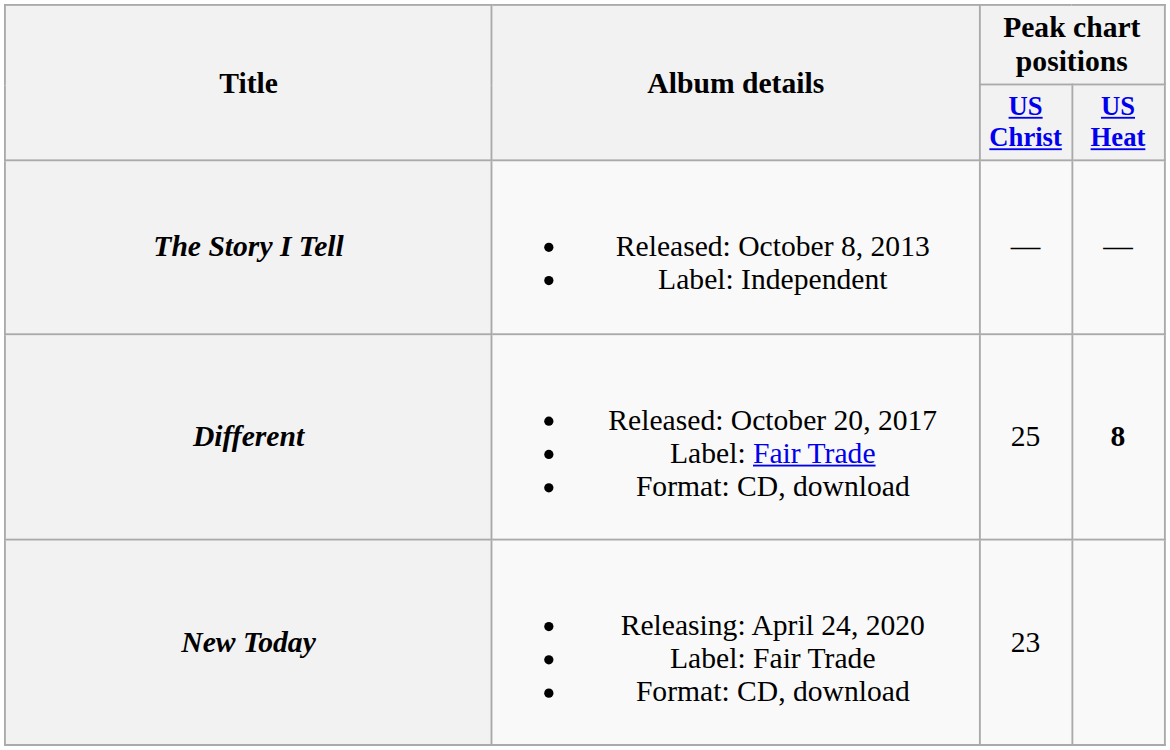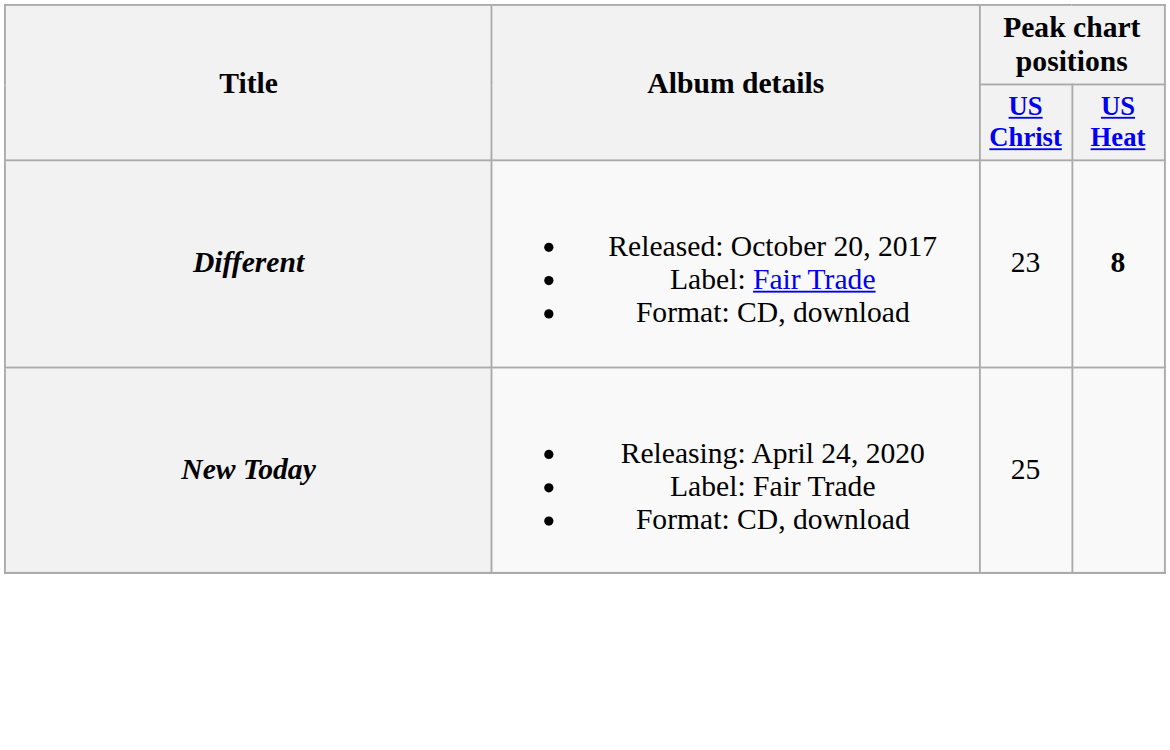- row: The Story I Tell | Released: October 8, 2013 Label: Independent | — | —
Different | Peak chart positions / US Christ: 25 -> 23
New Today | Peak chart positions / US Christ: 23 -> 25
